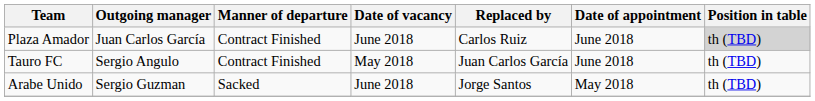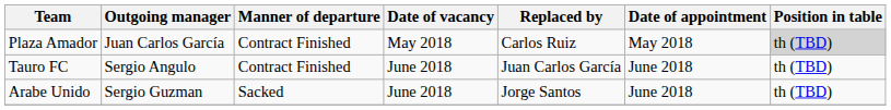Plaza Amador | Date of vacancy: June 2018 -> May 2018
Plaza Amador | Date of appointment: June 2018 -> May 2018
Tauro FC | Date of vacancy: May 2018 -> June 2018
Arabe Unido | Date of appointment: May 2018 -> June 2018
